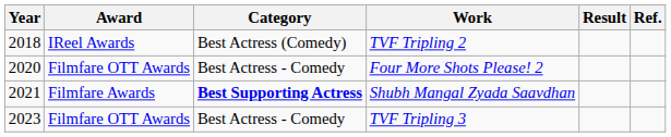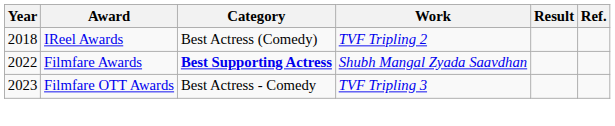- row: 2020 | Filmfare OTT Awards | Best Actress - Comedy | Four More Shots Please! 2
Shubh Mangal Zyada Saavdhan | Year: 2021 -> 2022
